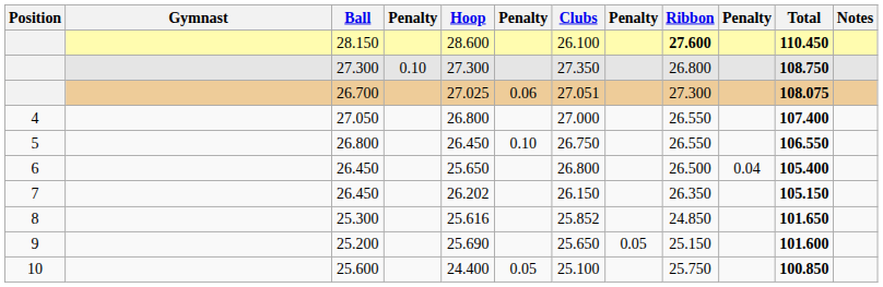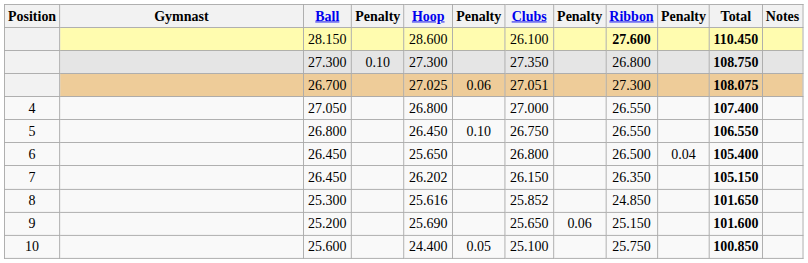25.200 | column 8: 0.05 -> 0.06
